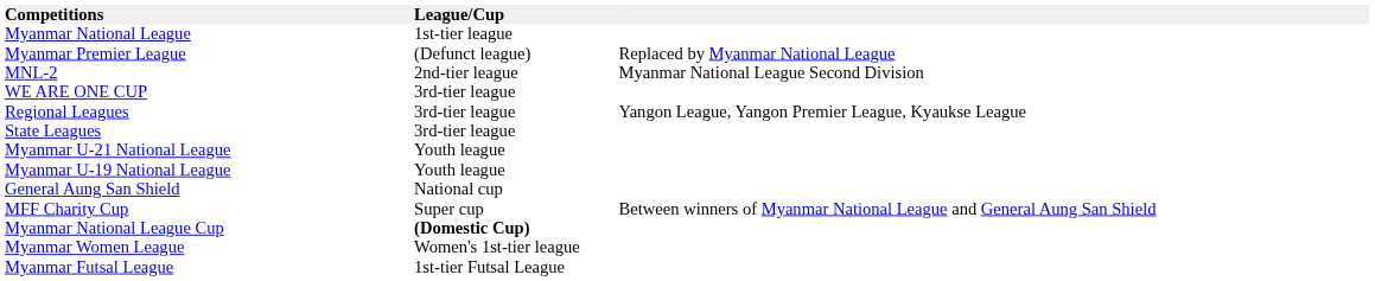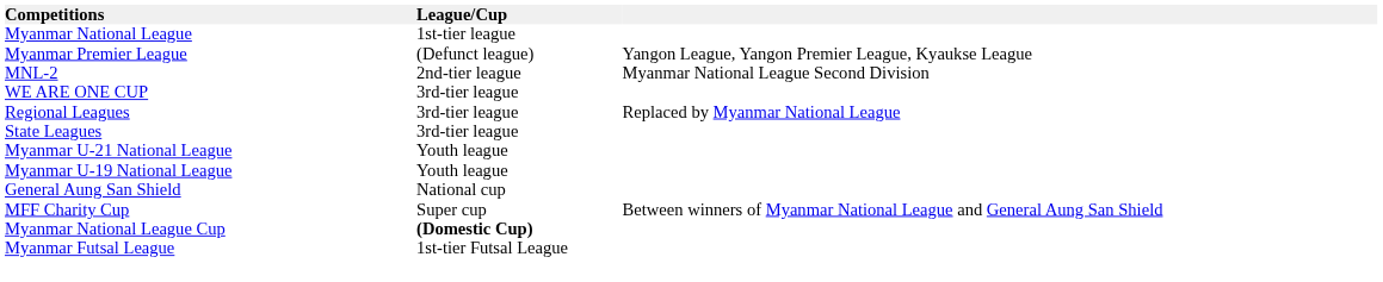Myanmar Premier League | column 3: Replaced by Myanmar National League -> Yangon League, Yangon Premier League, Kyaukse League
Regional Leagues | column 3: Yangon League, Yangon Premier League, Kyaukse League -> Replaced by Myanmar National League
- row: Myanmar Women League | Women's 1st-tier league
